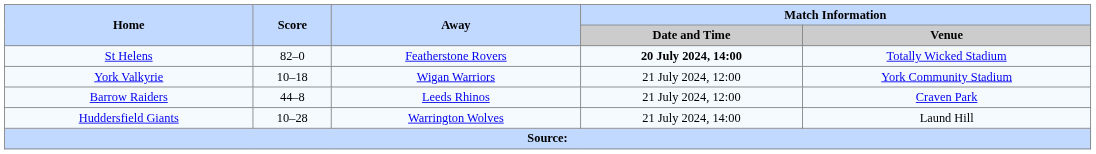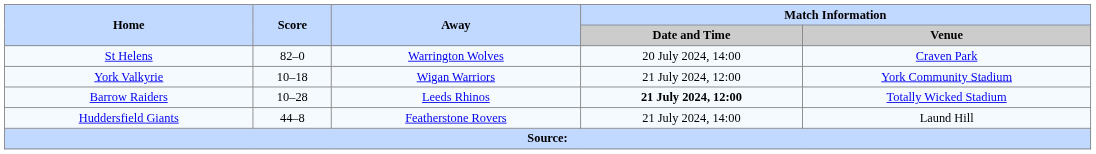St Helens | Away: Featherstone Rovers -> Warrington Wolves
St Helens | Match Information / Date and Time: bold -> normal
St Helens | Match Information / Venue: Totally Wicked Stadium -> Craven Park
Barrow Raiders | Score: 44–8 -> 10–28
Barrow Raiders | Match Information / Date and Time: normal -> bold
Barrow Raiders | Match Information / Venue: Craven Park -> Totally Wicked Stadium
Huddersfield Giants | Score: 10–28 -> 44–8
Huddersfield Giants | Away: Warrington Wolves -> Featherstone Rovers
